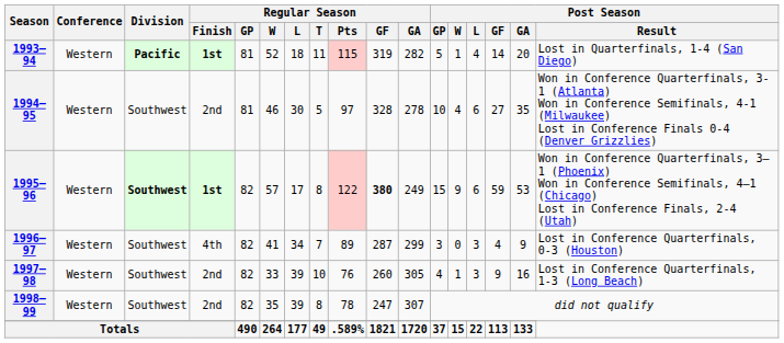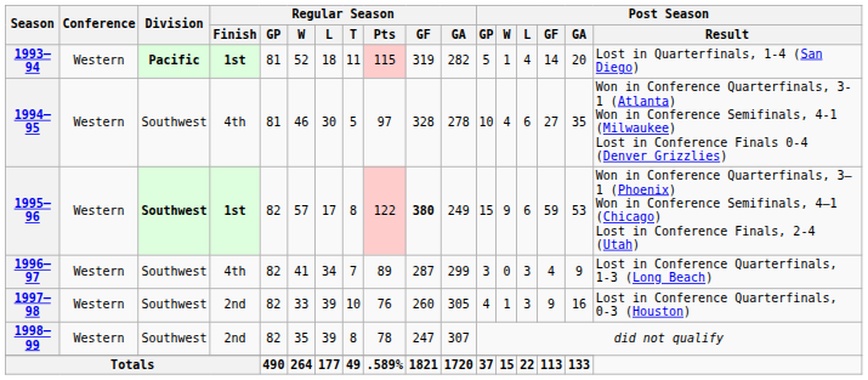1994–95 | Regular Season / Finish: 2nd -> 4th
1996–97 | Post Season / Result: Lost in Conference Quarterfinals, 0-3 (Houston) -> Lost in Conference Quarterfinals, 1-3 (Long Beach)
1997–98 | Post Season / Result: Lost in Conference Quarterfinals, 1-3 (Long Beach) -> Lost in Conference Quarterfinals, 0-3 (Houston)
